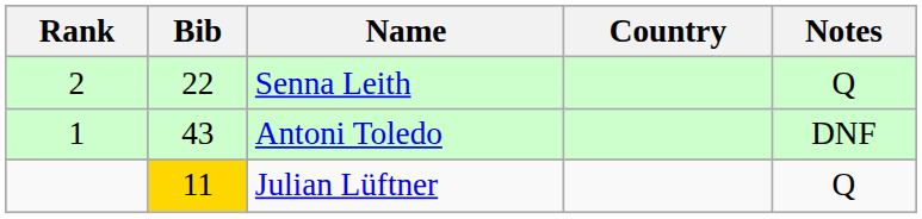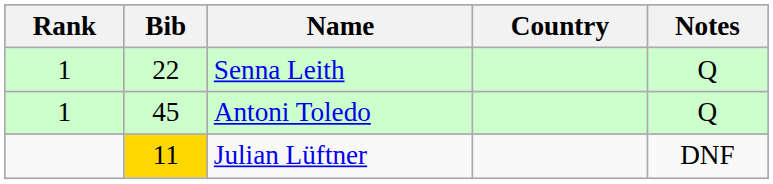Senna Leith | Rank: 2 -> 1
Antoni Toledo | Bib: 43 -> 45
Antoni Toledo | Notes: DNF -> Q
Julian Lüftner | Notes: Q -> DNF
